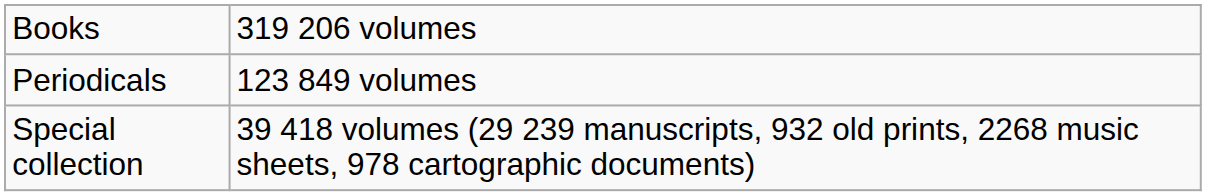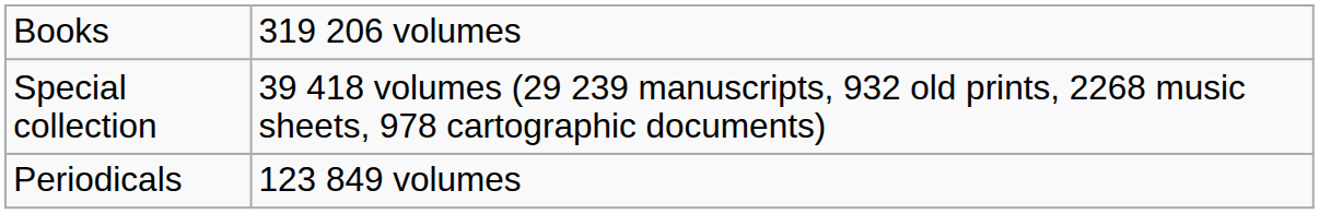rows swapped: Periodicals <-> Special collection
